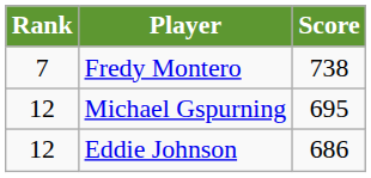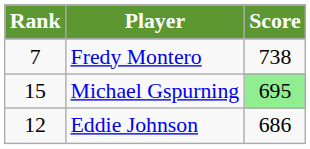Michael Gspurning | Rank: 12 -> 15
Michael Gspurning | Score: no background -> lightgreen background
